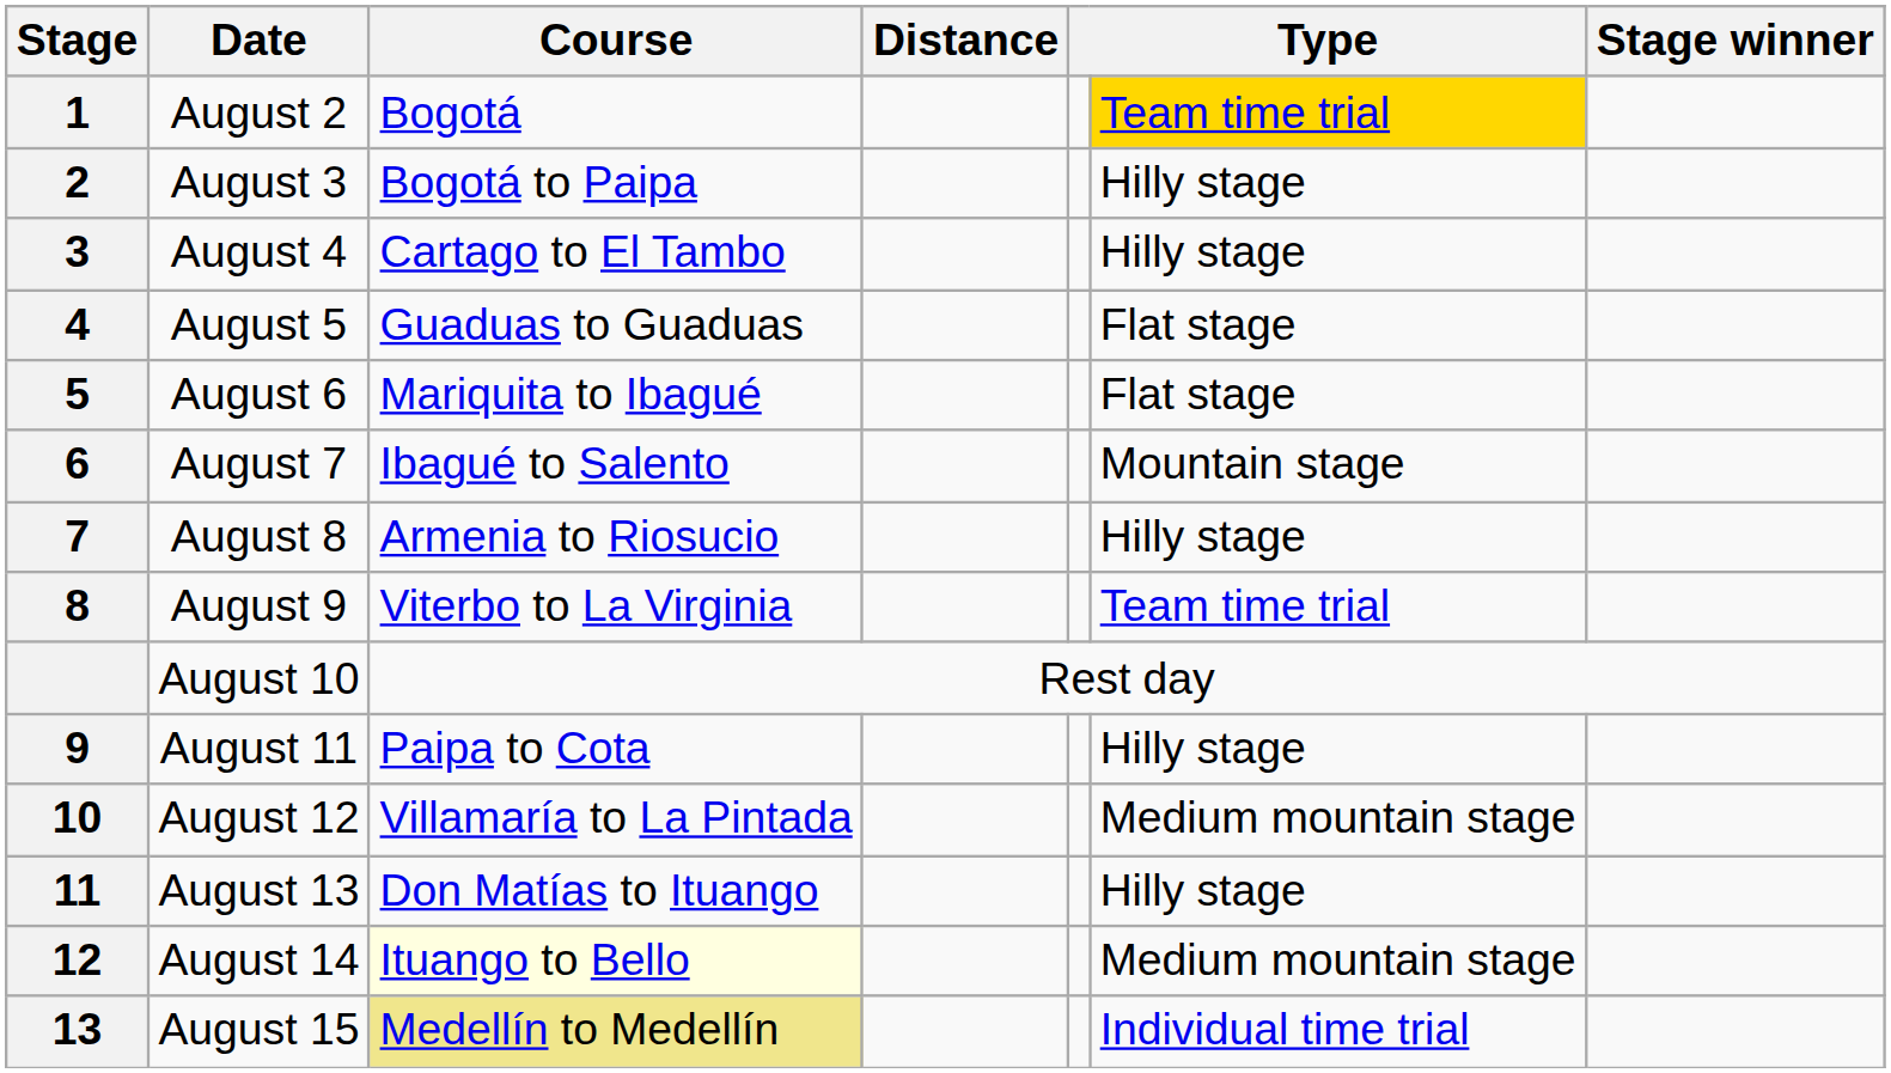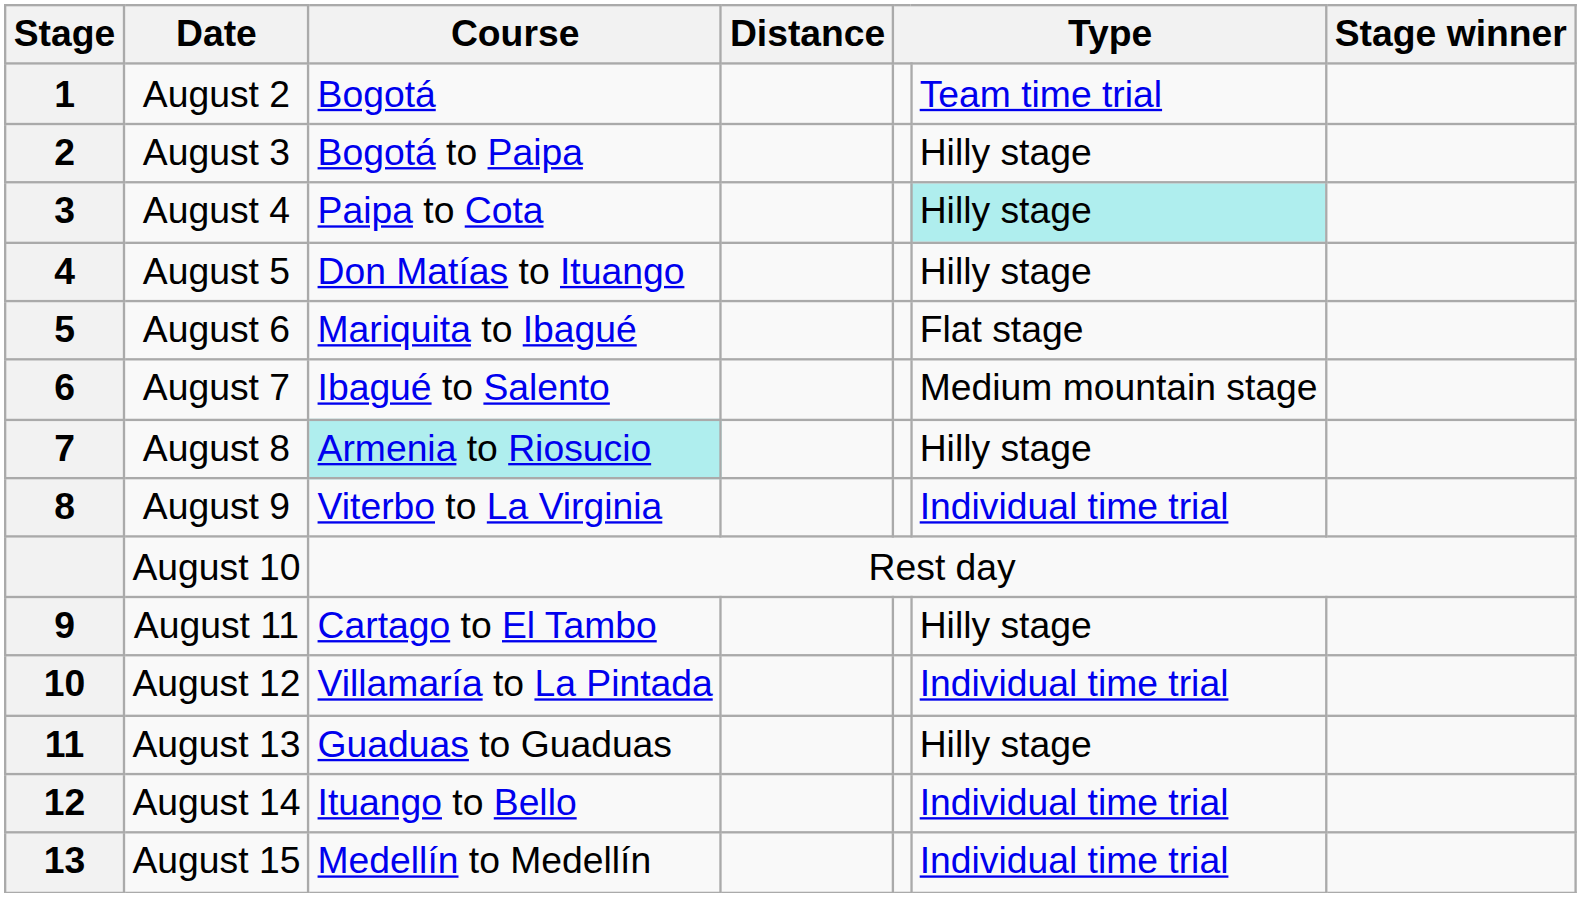August 2 | column 6: gold background -> no background
August 4 | Course: Cartago to El Tambo -> Paipa to Cota
August 4 | column 6: no background -> paleturquoise background
August 5 | Course: Guaduas to Guaduas -> Don Matías to Ituango
August 5 | column 6: Flat stage -> Hilly stage
August 7 | column 6: Mountain stage -> Medium mountain stage
August 8 | Course: no background -> paleturquoise background
August 9 | column 6: Team time trial -> Individual time trial
August 11 | Course: Paipa to Cota -> Cartago to El Tambo
August 12 | column 6: Medium mountain stage -> Individual time trial
August 13 | Course: Don Matías to Ituango -> Guaduas to Guaduas
August 14 | Course: lightyellow background -> no background
August 14 | column 6: Medium mountain stage -> Individual time trial
August 15 | Course: khaki background -> no background
